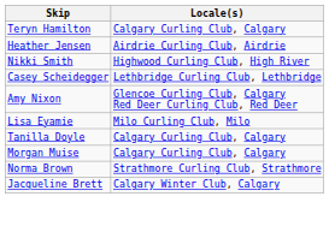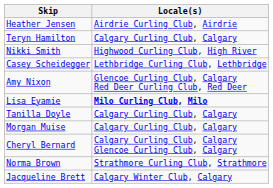rows swapped: Teryn Hamilton <-> Heather Jensen
Lisa Eyamie | Locale(s): normal -> bold
+ row: Cheryl Bernard | Calgary Curling Club, Calgary Glencoe Curling Club, Calgary
